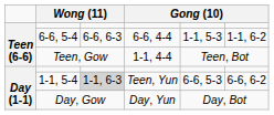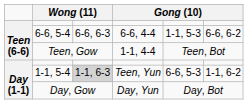6-6, 5-4 | column 6: 1-1, 6-2 -> 6-6, 6-2
1-1, 5-4 | column 6: 6-6, 6-2 -> 1-1, 6-2
